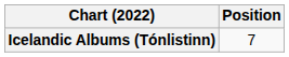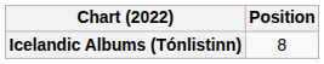Icelandic Albums (Tónlistinn) | Position: 7 -> 8
